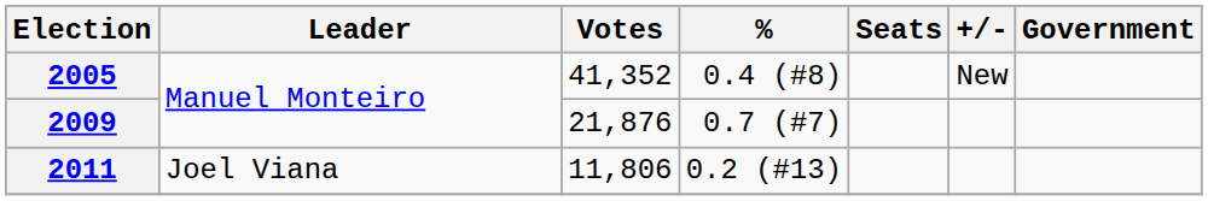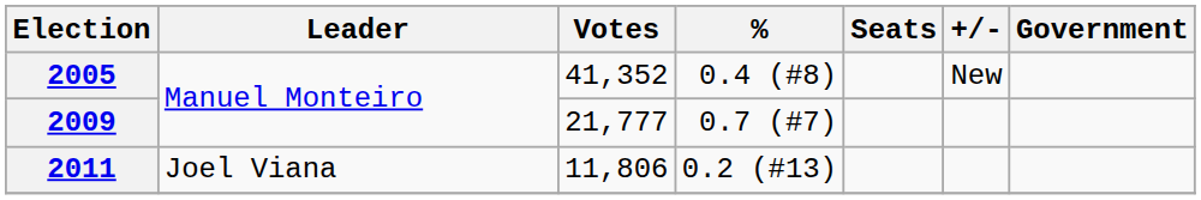2009 | Votes: 21,876 -> 21,777
